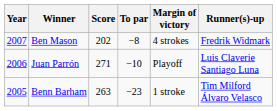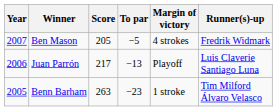Ben Mason | Score: 202 -> 205
Ben Mason | To par: −8 -> −5
Juan Parrón | Score: 271 -> 217
Juan Parrón | To par: −10 -> −13
